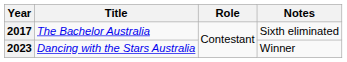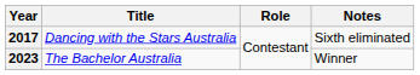2017 | Title: The Bachelor Australia -> Dancing with the Stars Australia
2023 | Title: Dancing with the Stars Australia -> The Bachelor Australia
